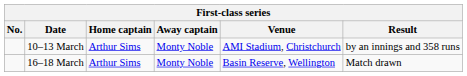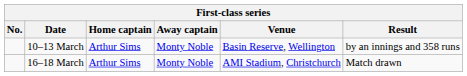10–13 March | Venue: AMI Stadium, Christchurch -> Basin Reserve, Wellington
16–18 March | Venue: Basin Reserve, Wellington -> AMI Stadium, Christchurch
